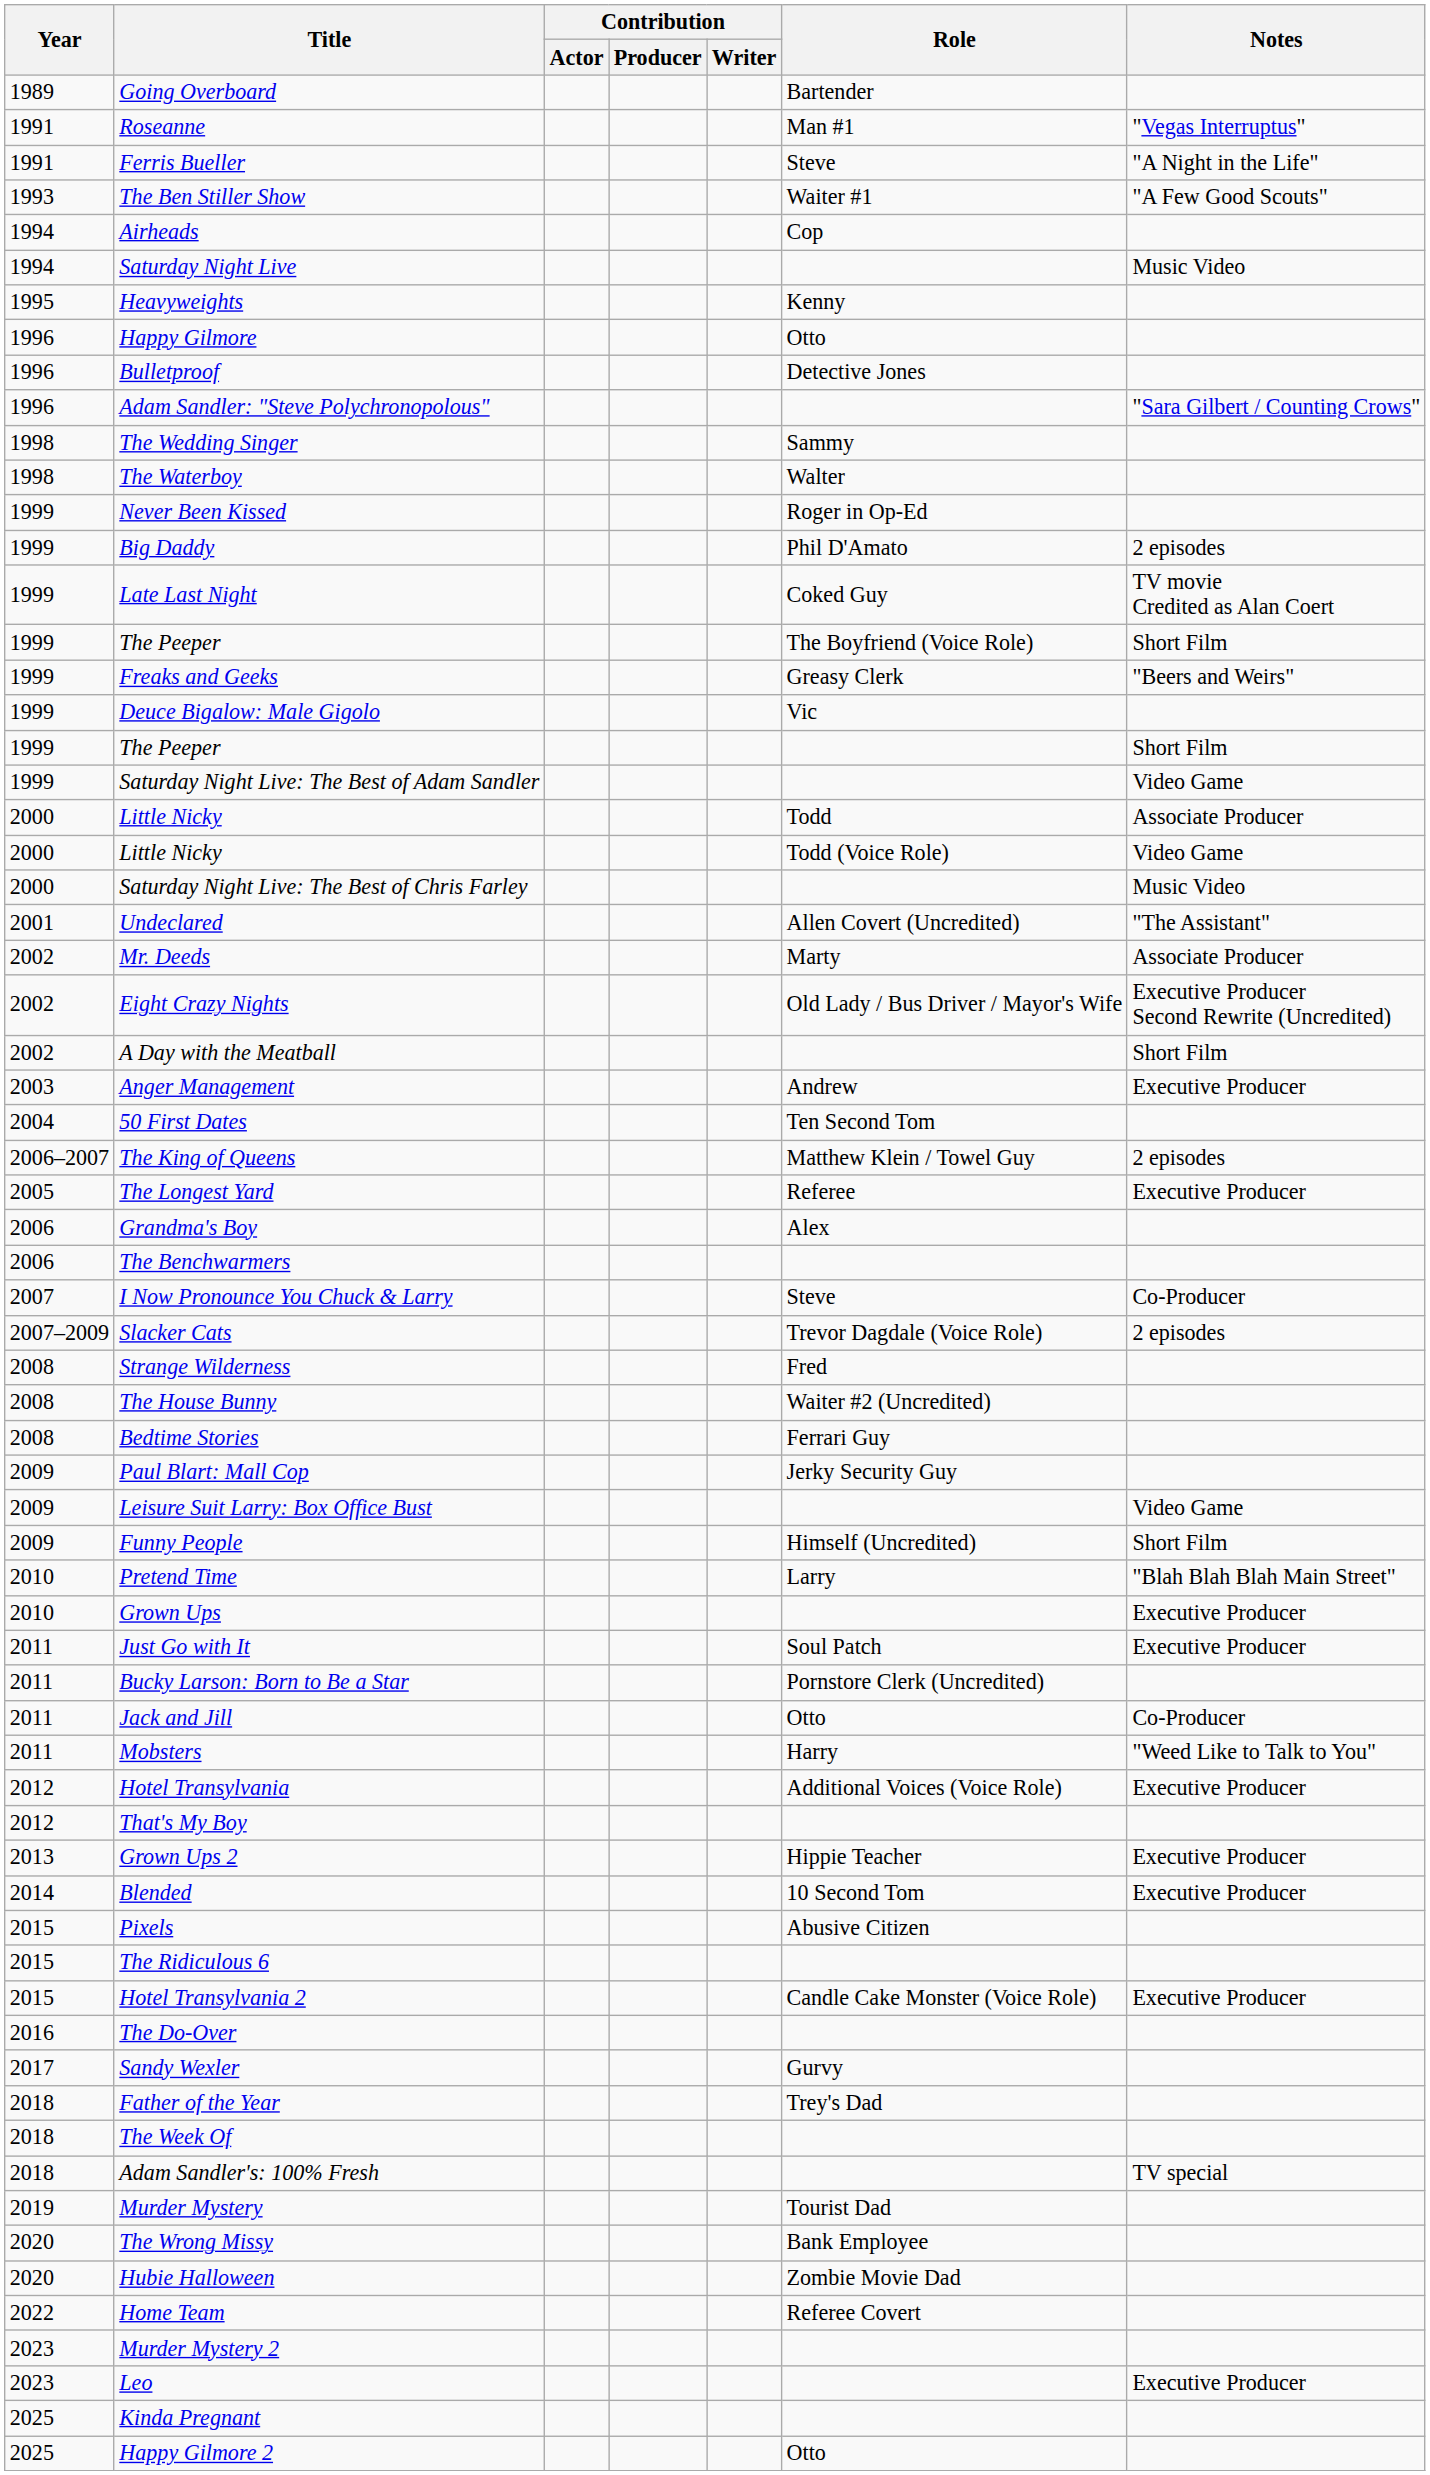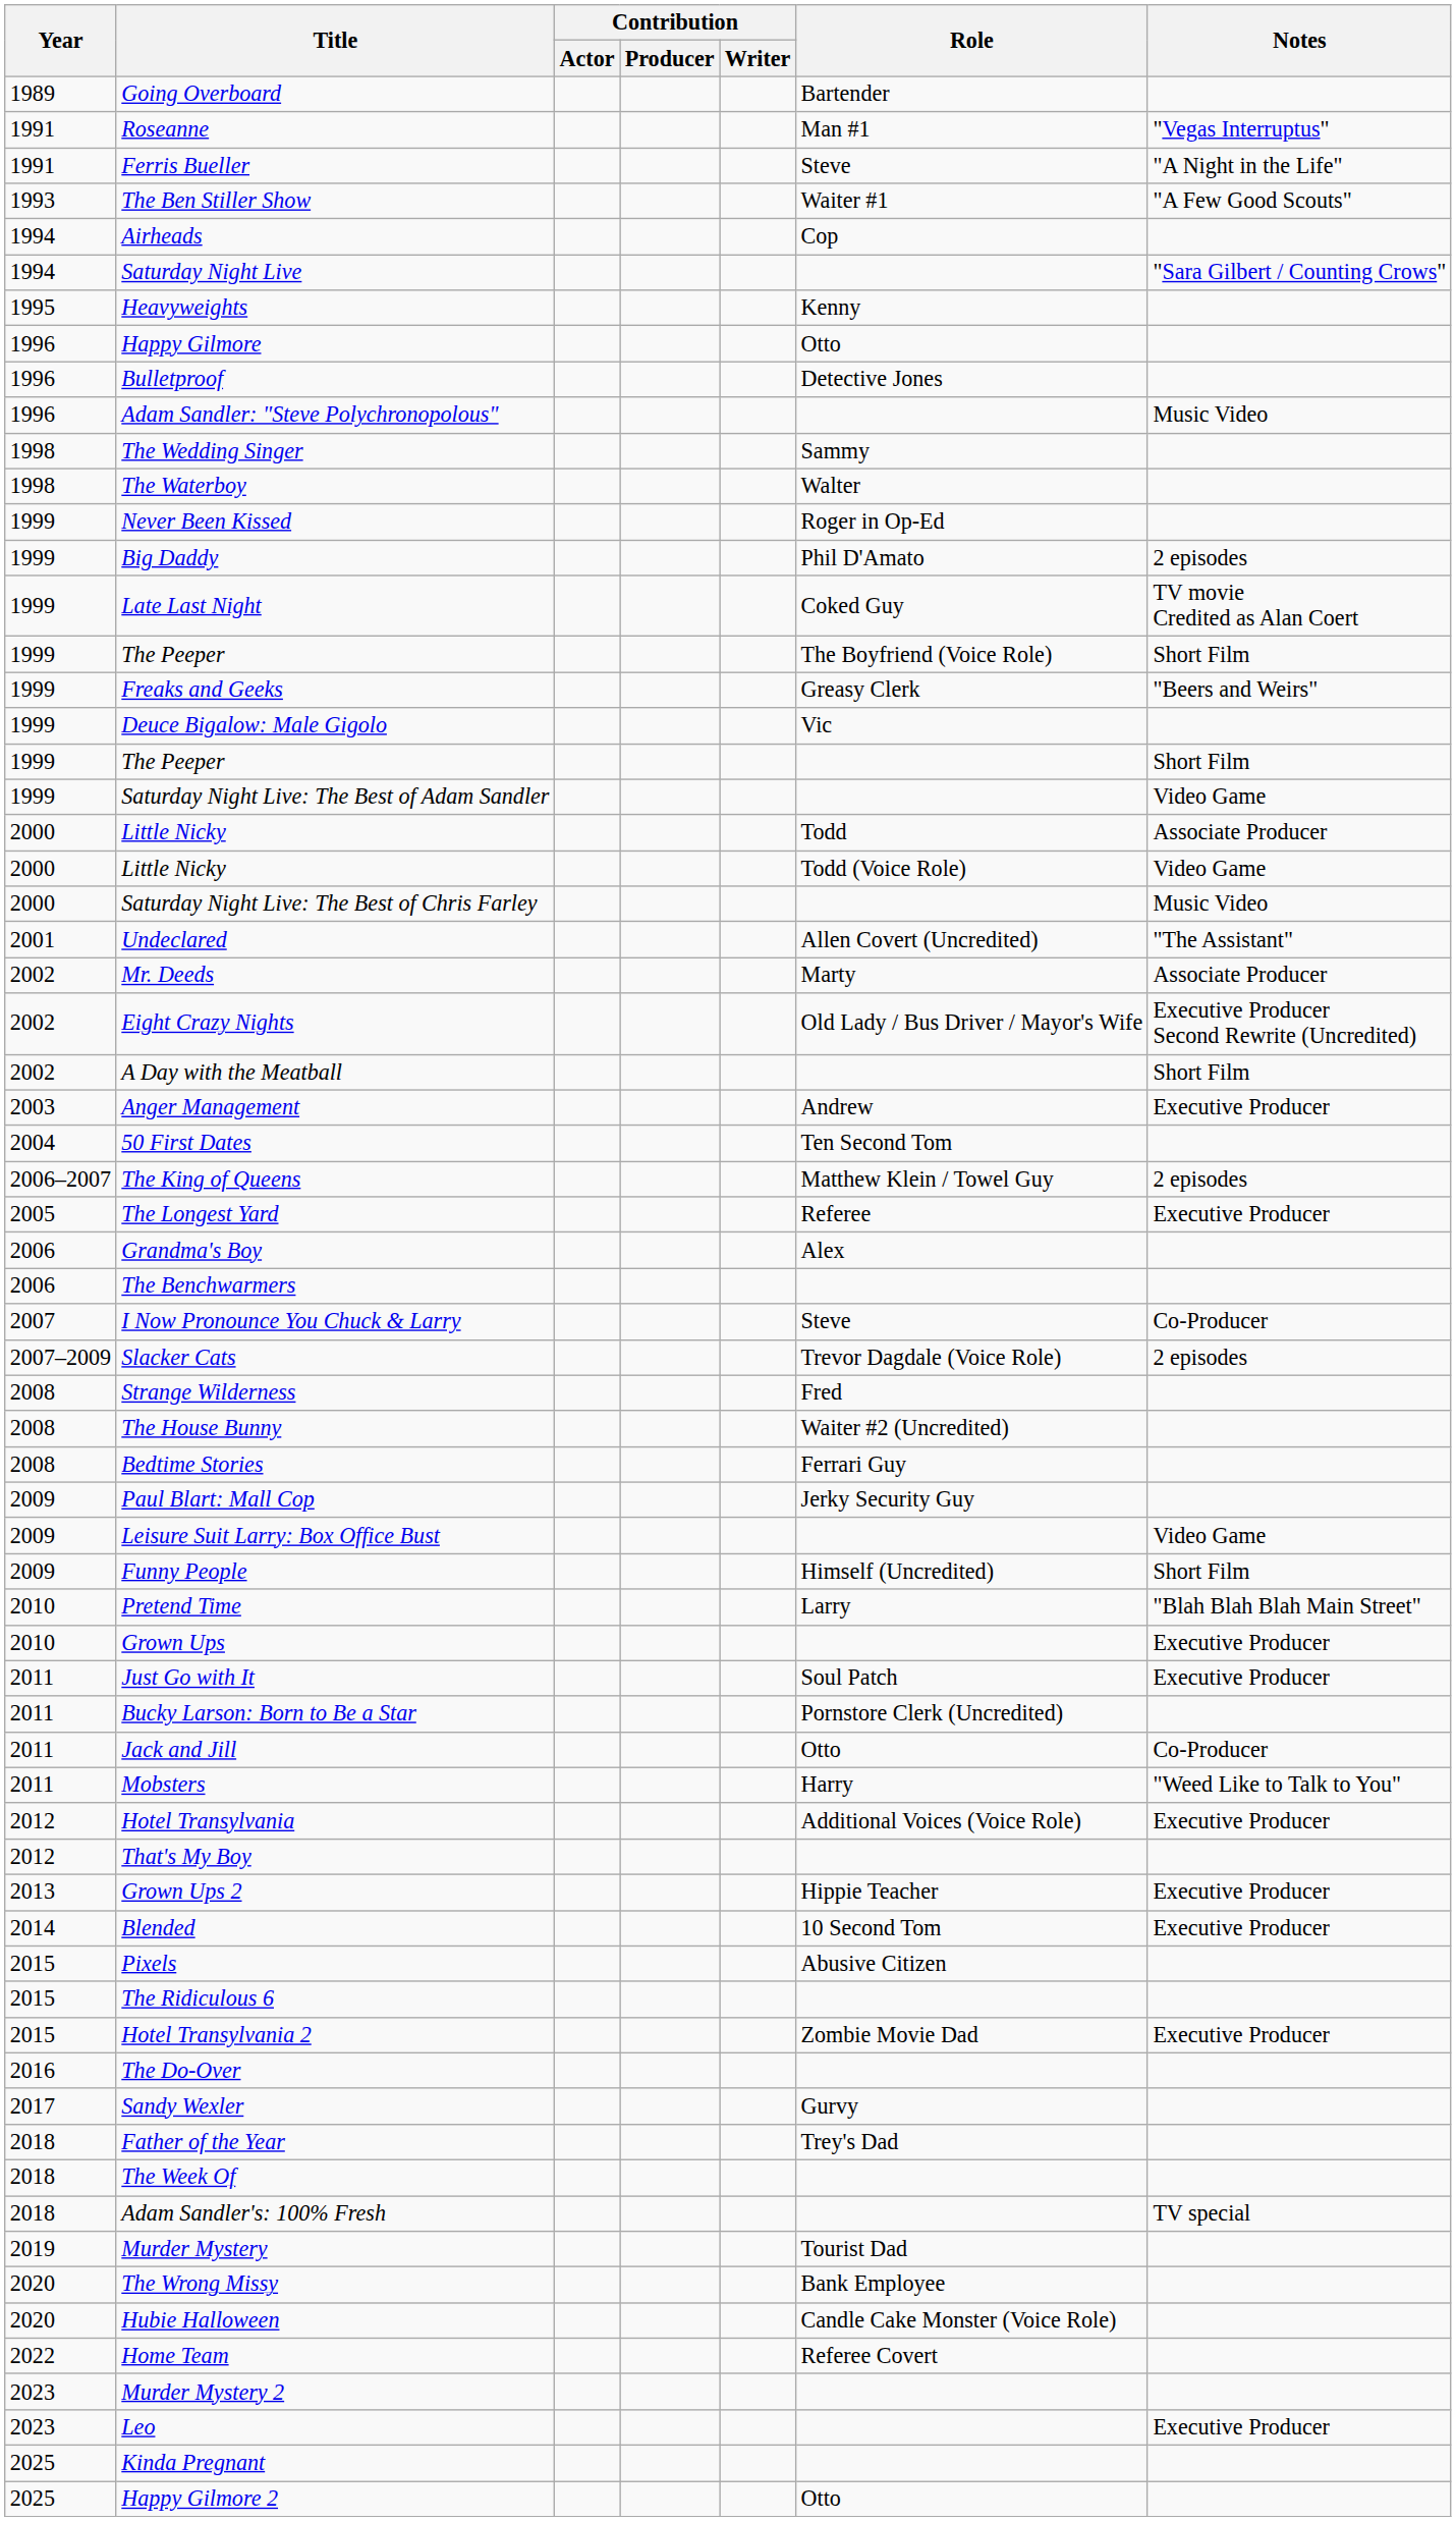Saturday Night Live | Notes: Music Video -> "Sara Gilbert / Counting Crows"
Adam Sandler: "Steve Polychronopolous" | Notes: "Sara Gilbert / Counting Crows" -> Music Video
Hotel Transylvania 2 | Role: Candle Cake Monster (Voice Role) -> Zombie Movie Dad
Hubie Halloween | Role: Zombie Movie Dad -> Candle Cake Monster (Voice Role)
